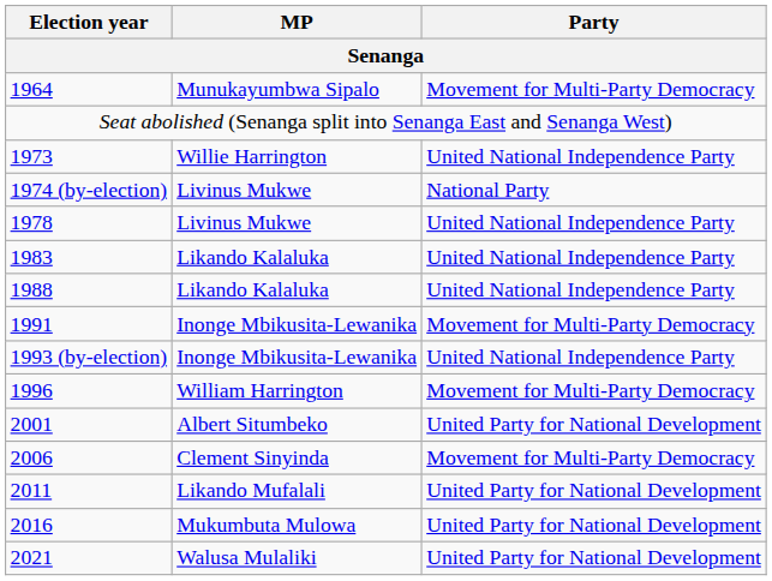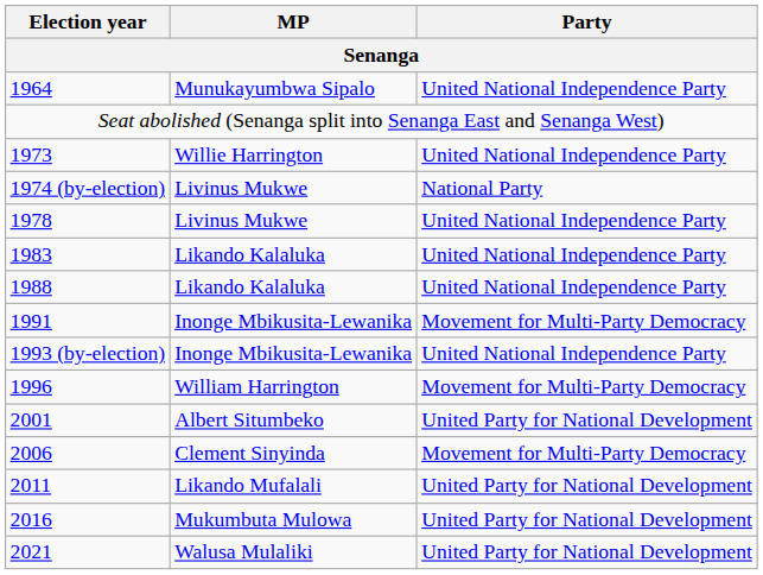1964 | Party: Movement for Multi-Party Democracy -> United National Independence Party
